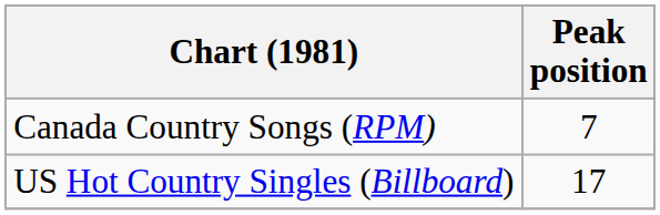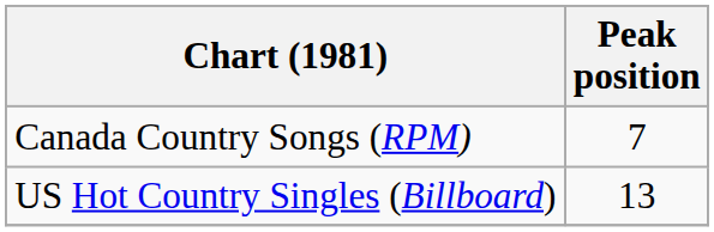US Hot Country Singles (Billboard) | Peak position: 17 -> 13
